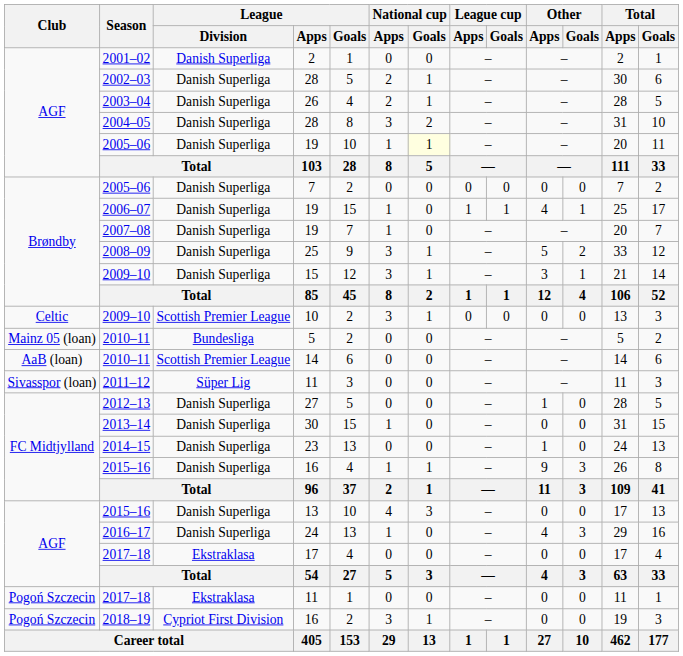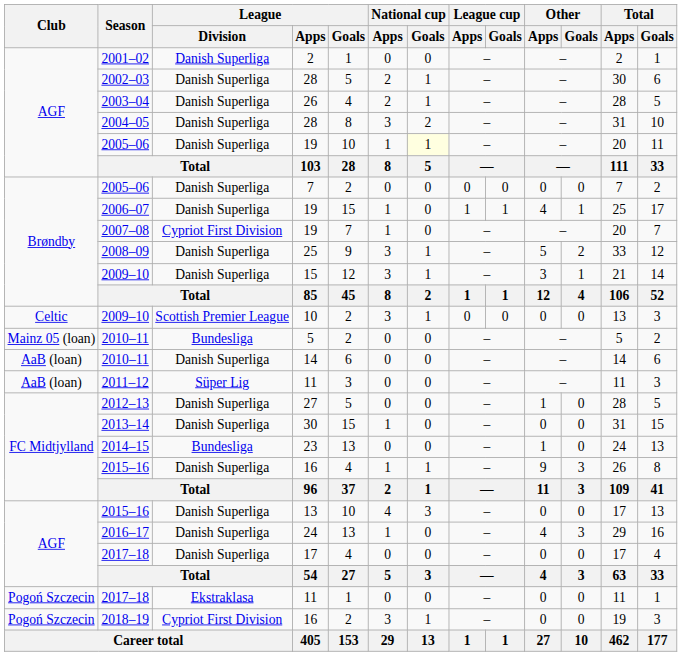2007–08 | League / Division: Danish Superliga -> Cypriot First Division
2010–11 / 14 | League / Division: Scottish Premier League -> Danish Superliga
2011–12 | Club: Sivasspor (loan) -> AaB (loan)
2014–15 | League / Division: Danish Superliga -> Bundesliga
2017–18 / 17 | League / Division: Ekstraklasa -> Danish Superliga
